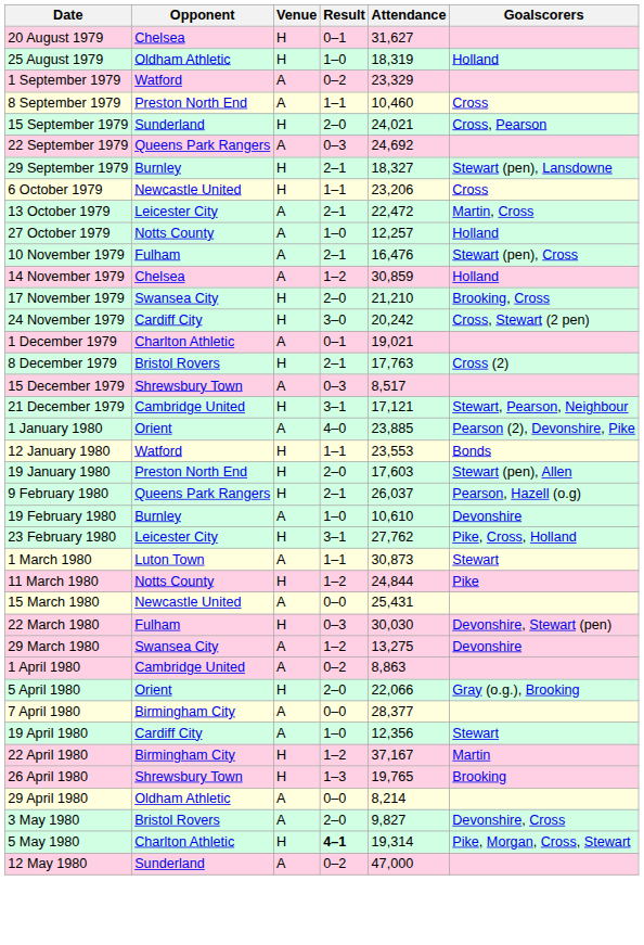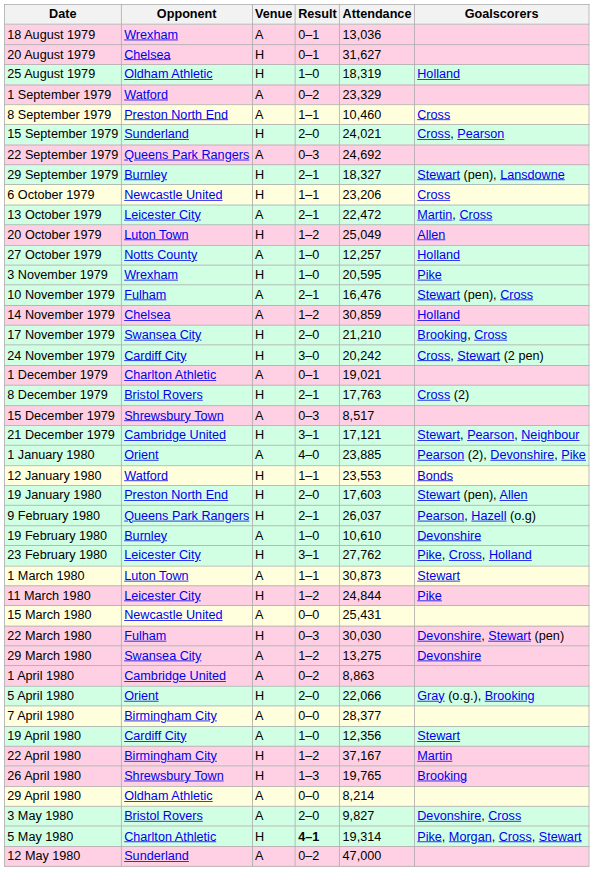+ row: 18 August 1979 | Wrexham | A | 0–1 | 13,036
+ row: 20 October 1979 | Luton Town | H | 1–2 | 25,049 | Allen
+ row: 3 November 1979 | Wrexham | H | 1–0 | 20,595 | Pike
11 March 1980 | Opponent: Notts County -> Leicester City
